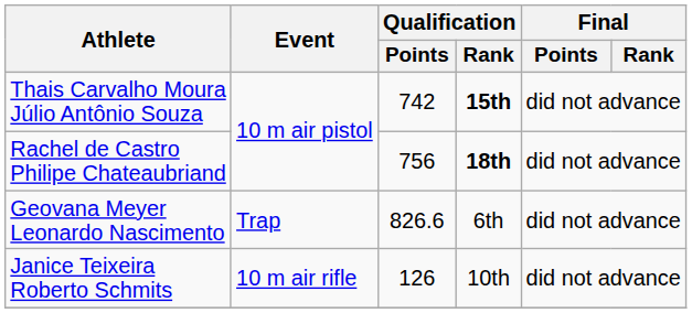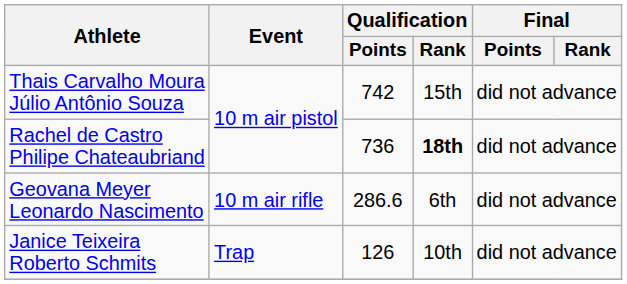Thais Carvalho Moura Júlio Antônio Souza | Qualification / Rank: bold -> normal
Rachel de Castro Philipe Chateaubriand | Qualification / Points: 756 -> 736
Geovana Meyer Leonardo Nascimento | Event: Trap -> 10 m air rifle
Geovana Meyer Leonardo Nascimento | Qualification / Points: 826.6 -> 286.6
Janice Teixeira Roberto Schmits | Event: 10 m air rifle -> Trap
